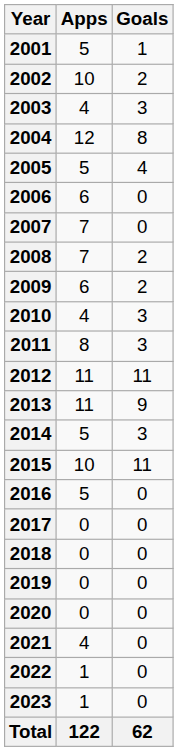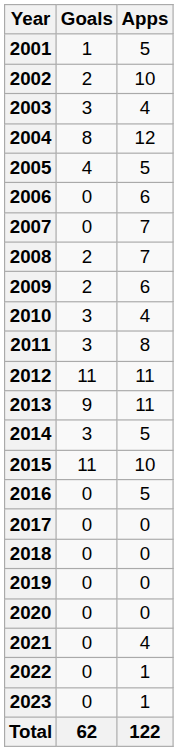columns swapped: Apps <-> Goals
